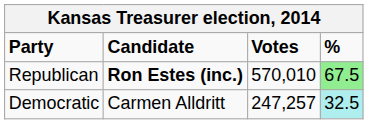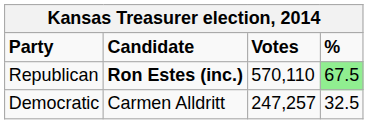Republican | Votes: 570,010 -> 570,110
Democratic | %: paleturquoise background -> no background
